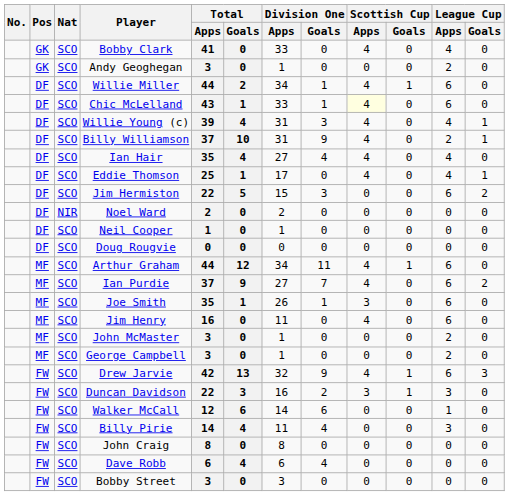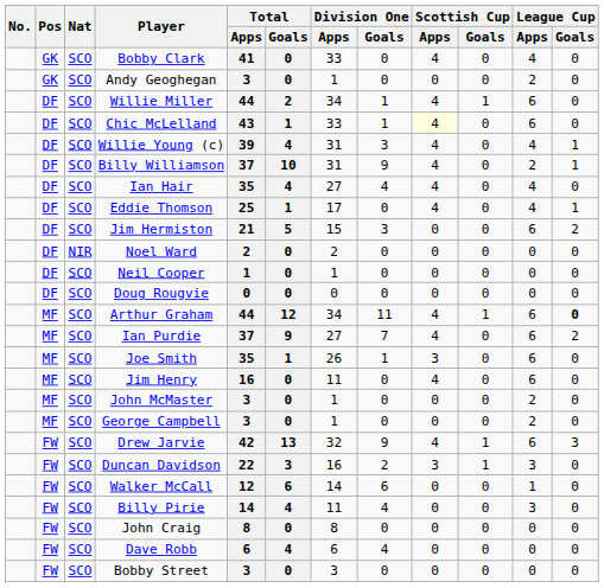Jim Hermiston | Total / Apps: 22 -> 21
Arthur Graham | League Cup / Goals: normal -> bold
